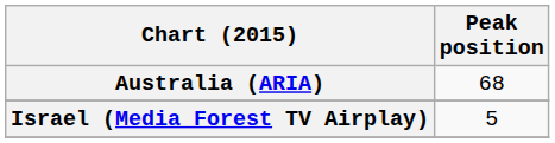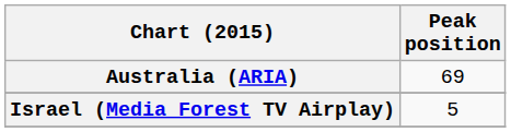Australia (ARIA) | Peak position: 68 -> 69
